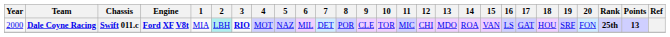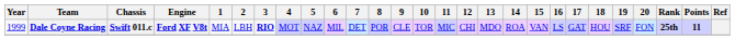Dale Coyne Racing | Year: 2000 -> 1999
Dale Coyne Racing | 2: paleturquoise background -> no background
Dale Coyne Racing | Points: 13 -> 11
